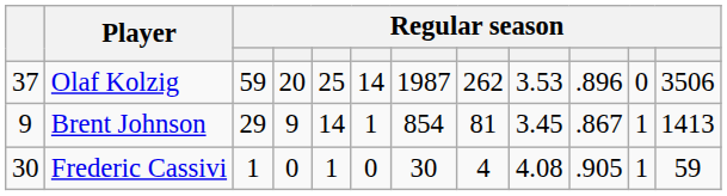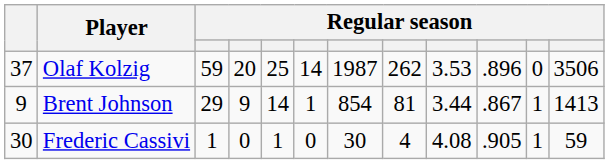Brent Johnson | column 9: 3.45 -> 3.44
